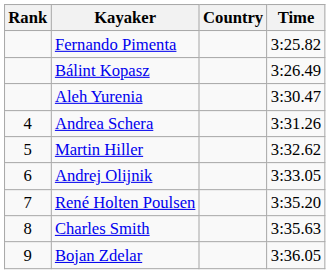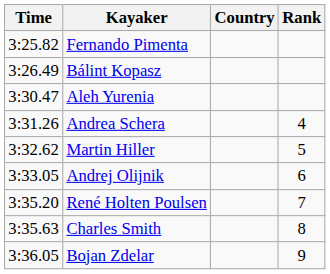columns swapped: Rank <-> Time
